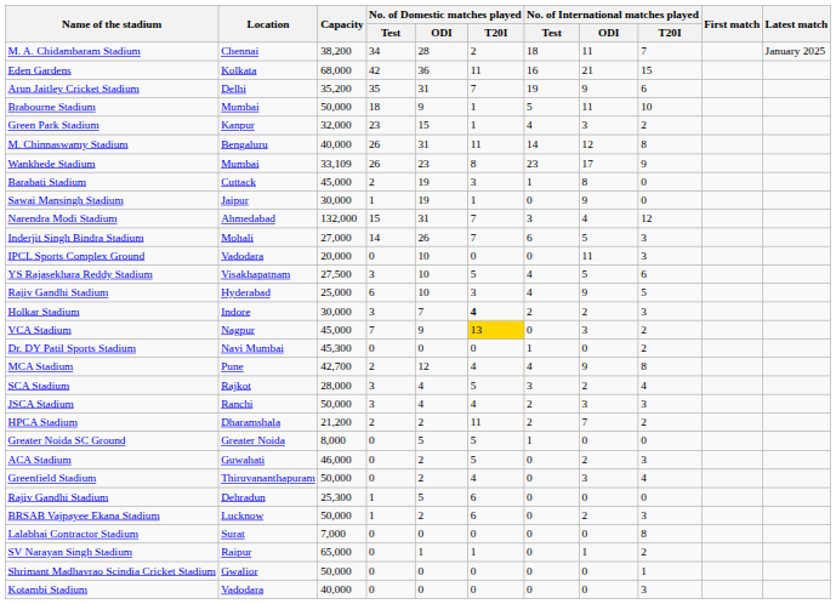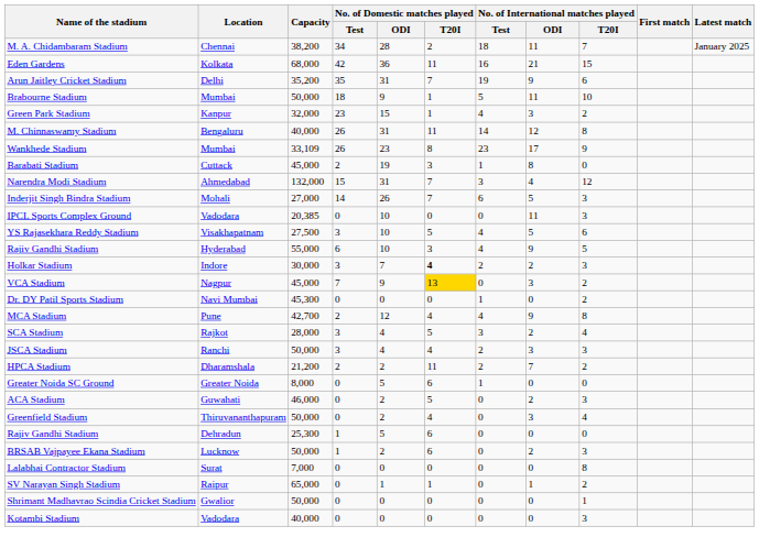- row: Sawai Mansingh Stadium | Jaipur | 30,000 | 1 | 19 | 1 | 0 | 9 | 0
IPCL Sports Complex Ground | Capacity: 20,000 -> 20,385
Rajiv Gandhi Stadium / Hyderabad | Capacity: 25,000 -> 55,000
Greater Noida SC Ground | No. of Domestic matches played / T20I: 5 -> 6
